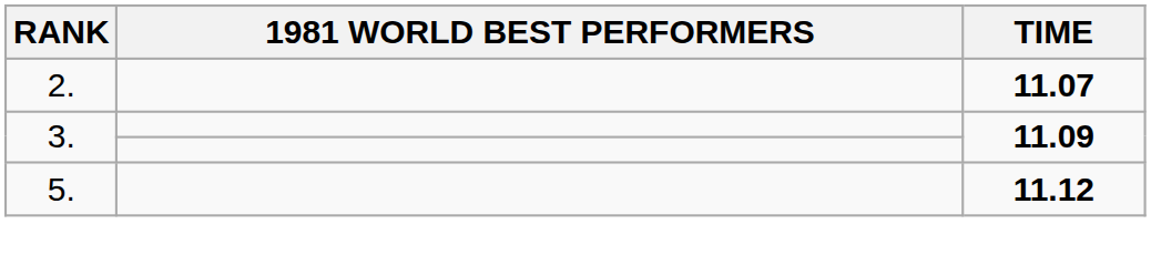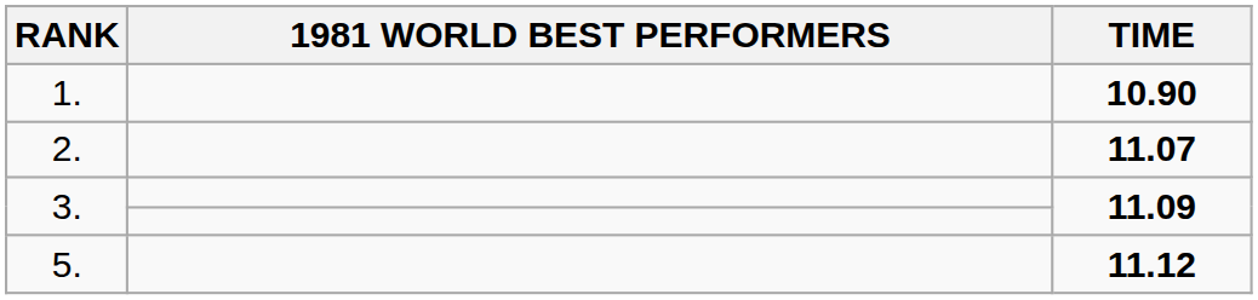+ row: 1. | 10.90
